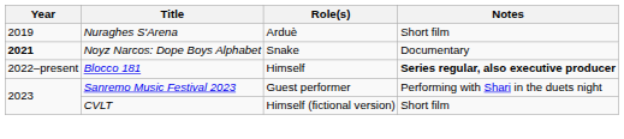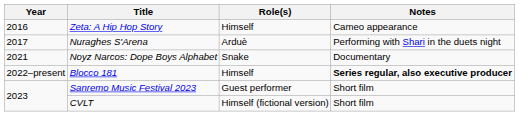+ row: 2016 | Zeta: A Hip Hop Story | Himself | Cameo appearance
Nuraghes S'Arena | Year: 2019 -> 2017
Nuraghes S'Arena | Notes: Short film -> Performing with Shari in the duets night
Noyz Narcos: Dope Boys Alphabet | Year: bold -> normal
Sanremo Music Festival 2023 | Notes: Performing with Shari in the duets night -> Short film
